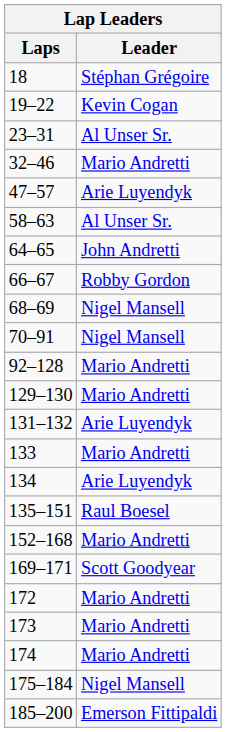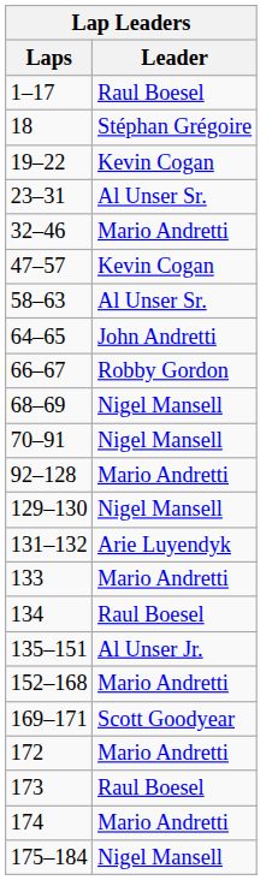+ row: 1–17 | Raul Boesel
47–57 | Leader: Arie Luyendyk -> Kevin Cogan
129–130 | Leader: Mario Andretti -> Nigel Mansell
134 | Leader: Arie Luyendyk -> Raul Boesel
135–151 | Leader: Raul Boesel -> Al Unser Jr.
173 | Leader: Mario Andretti -> Raul Boesel
- row: 185–200 | Emerson Fittipaldi
